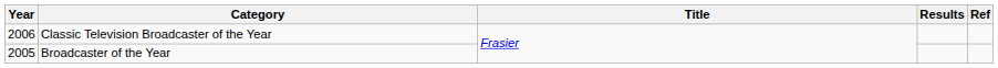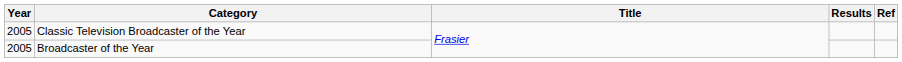Classic Television Broadcaster of the Year | Year: 2006 -> 2005
